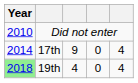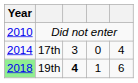17th | column 3: 9 -> 3
19th | column 3: normal -> bold
19th | column 4: 0 -> 1
19th | column 5: 4 -> 6
